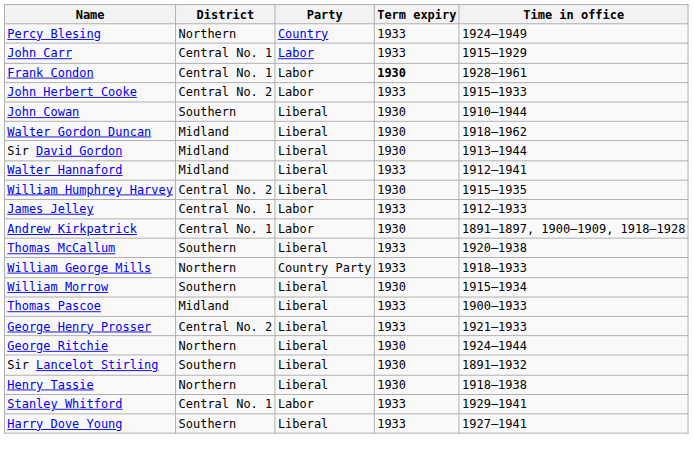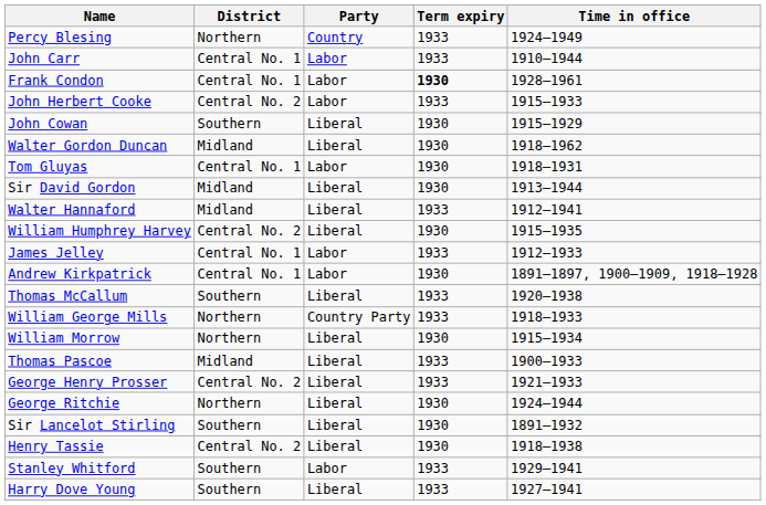John Carr | Time in office: 1915–1929 -> 1910–1944
John Cowan | Time in office: 1910–1944 -> 1915–1929
+ row: Tom Gluyas | Central No. 1 | Labor | 1930 | 1918–1931
William Morrow | District: Southern -> Northern
Henry Tassie | District: Northern -> Central No. 2
Stanley Whitford | District: Central No. 1 -> Southern
